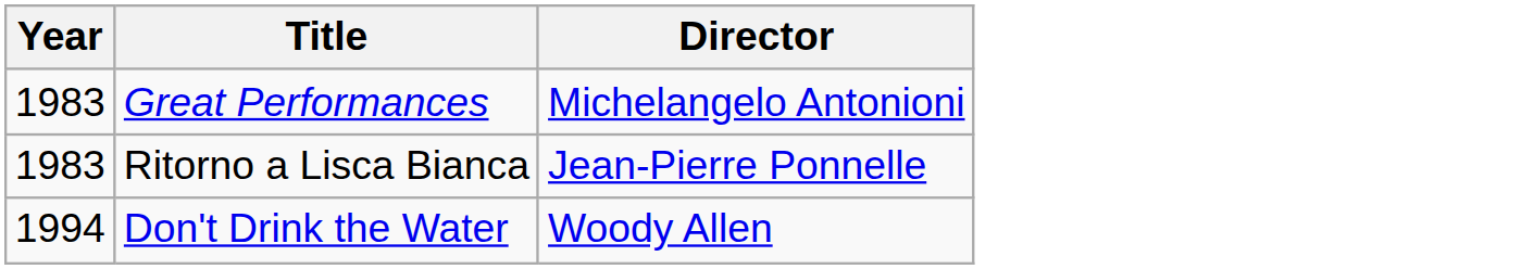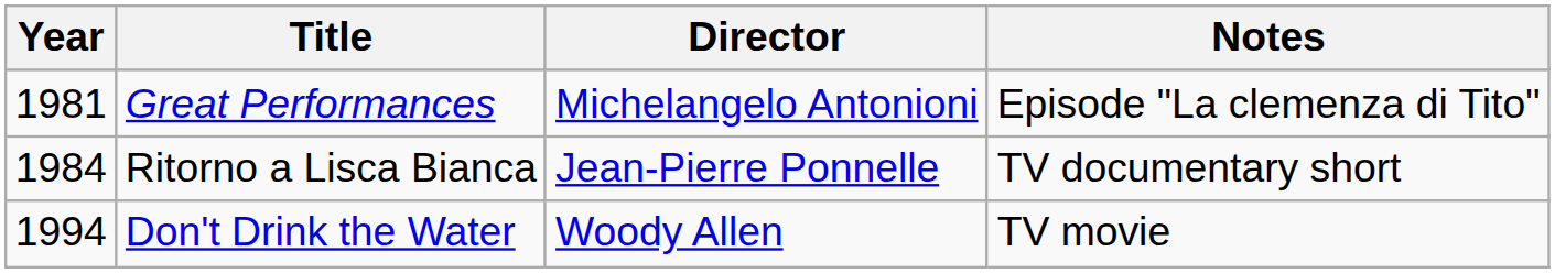+ column: Notes | Episode "La clemenza di Tito" | TV documentary short | TV movie
Great Performances | Year: 1983 -> 1981
Ritorno a Lisca Bianca | Year: 1983 -> 1984
